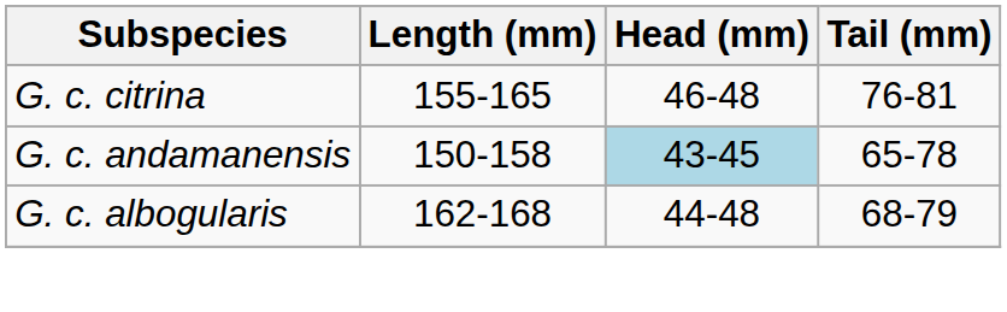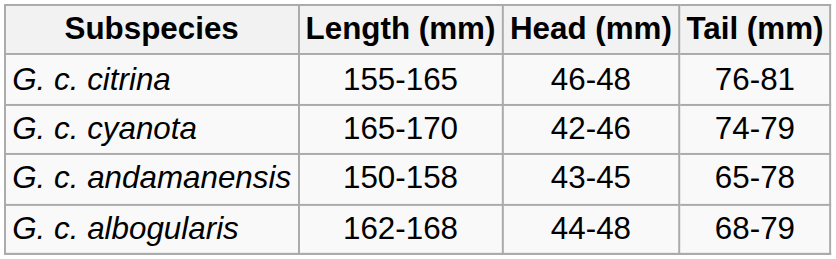+ row: G. c. cyanota | 165-170 | 42-46 | 74-79
G. c. andamanensis | Head (mm): lightblue background -> no background
